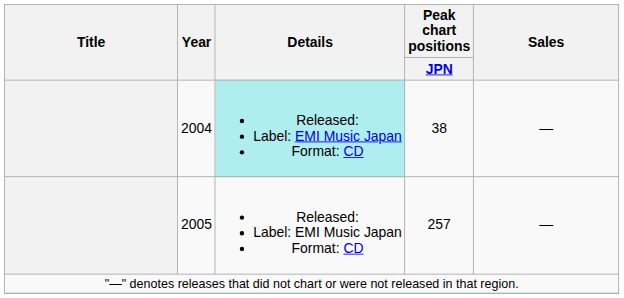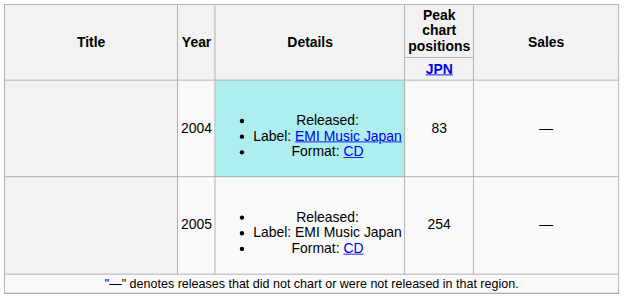2004 | Peak chart positions / JPN: 38 -> 83
2005 | Peak chart positions / JPN: 257 -> 254
